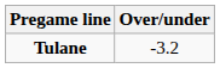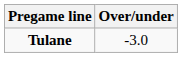Tulane | Over/under: -3.2 -> -3.0
